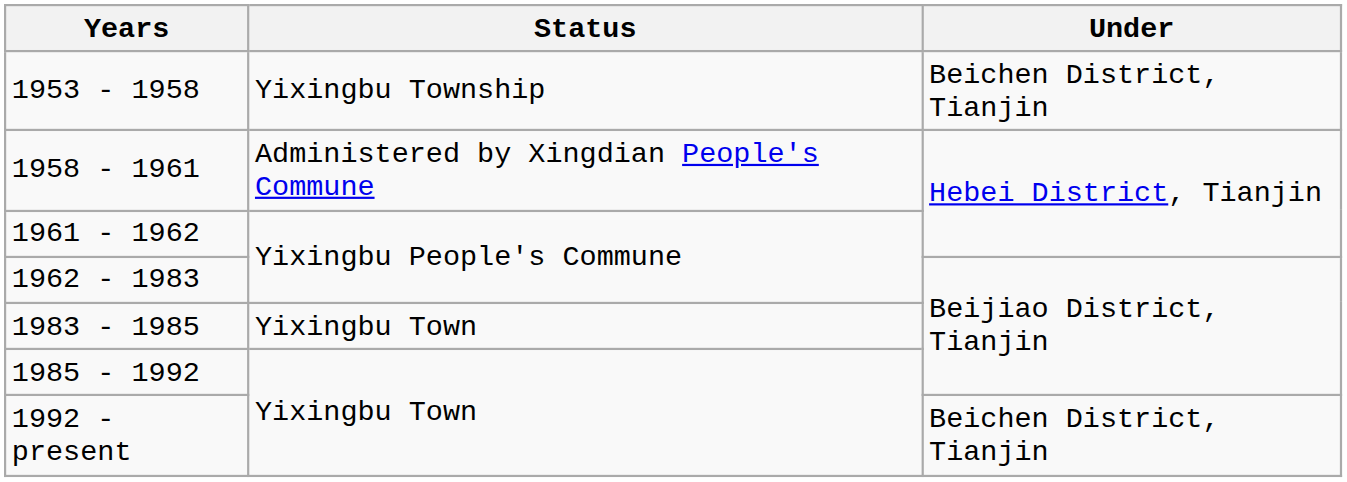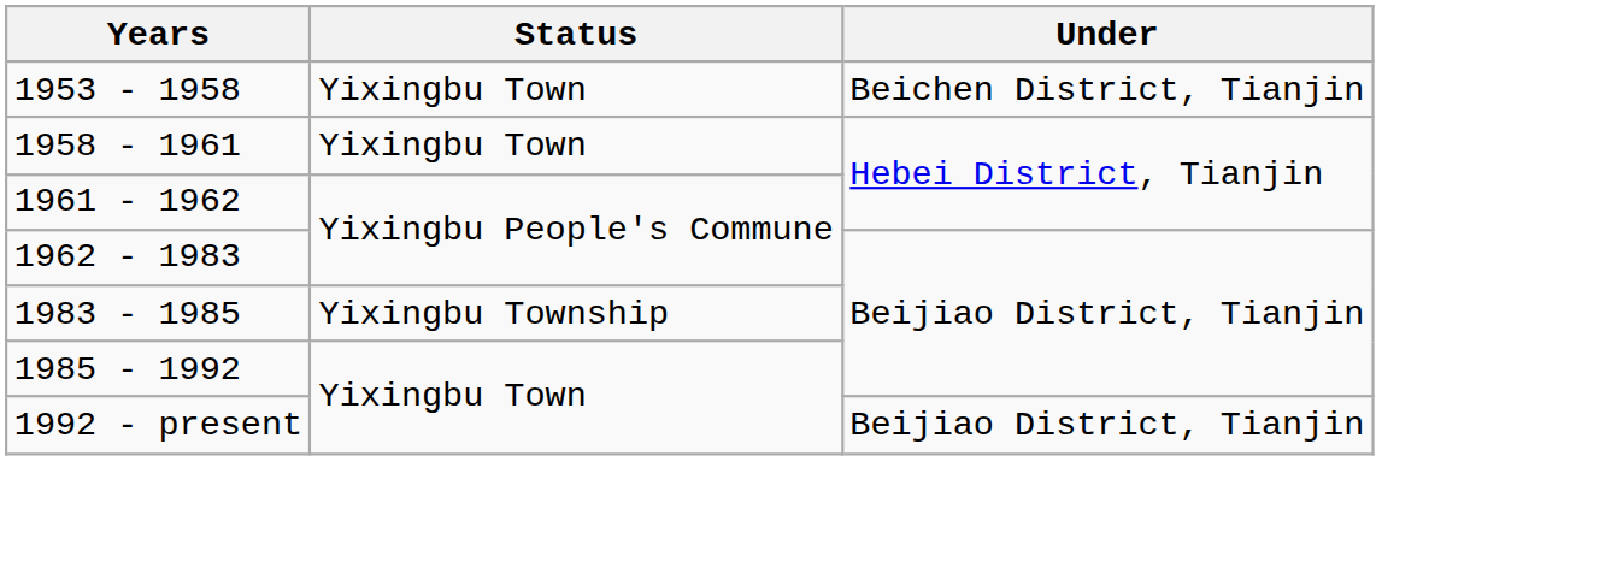1953 - 1958 | Status: Yixingbu Township -> Yixingbu Town
1958 - 1961 | Status: Administered by Xingdian People's Commune -> Yixingbu Town
1983 - 1985 | Status: Yixingbu Town -> Yixingbu Township
1992 - present | Under: Beichen District, Tianjin -> Beijiao District, Tianjin
